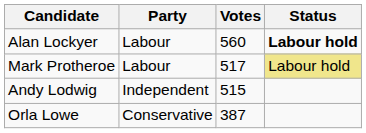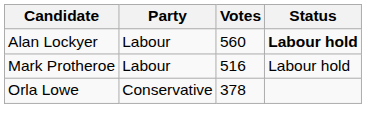Mark Protheroe | Votes: 517 -> 516
Mark Protheroe | Status: khaki background -> no background
- row: Andy Lodwig | Independent | 515
Orla Lowe | Votes: 387 -> 378
